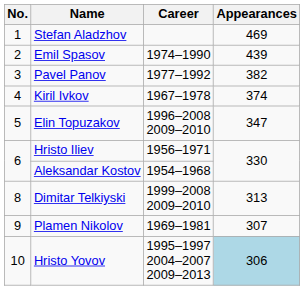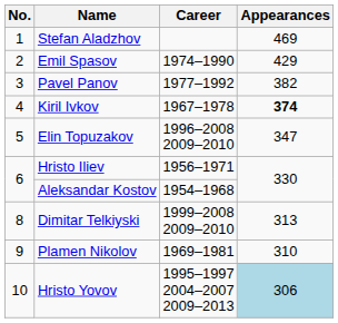Emil Spasov | Appearances: 439 -> 429
Kiril Ivkov | Appearances: normal -> bold
Plamen Nikolov | Appearances: 307 -> 310
